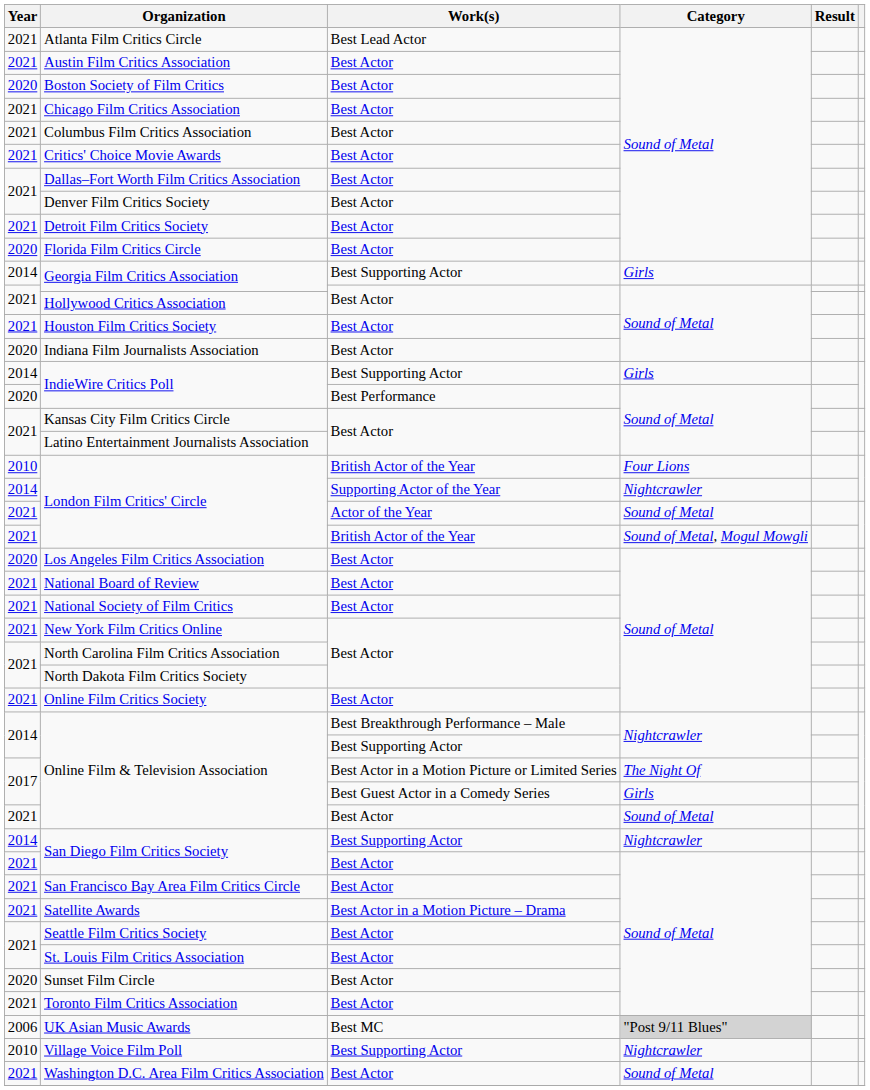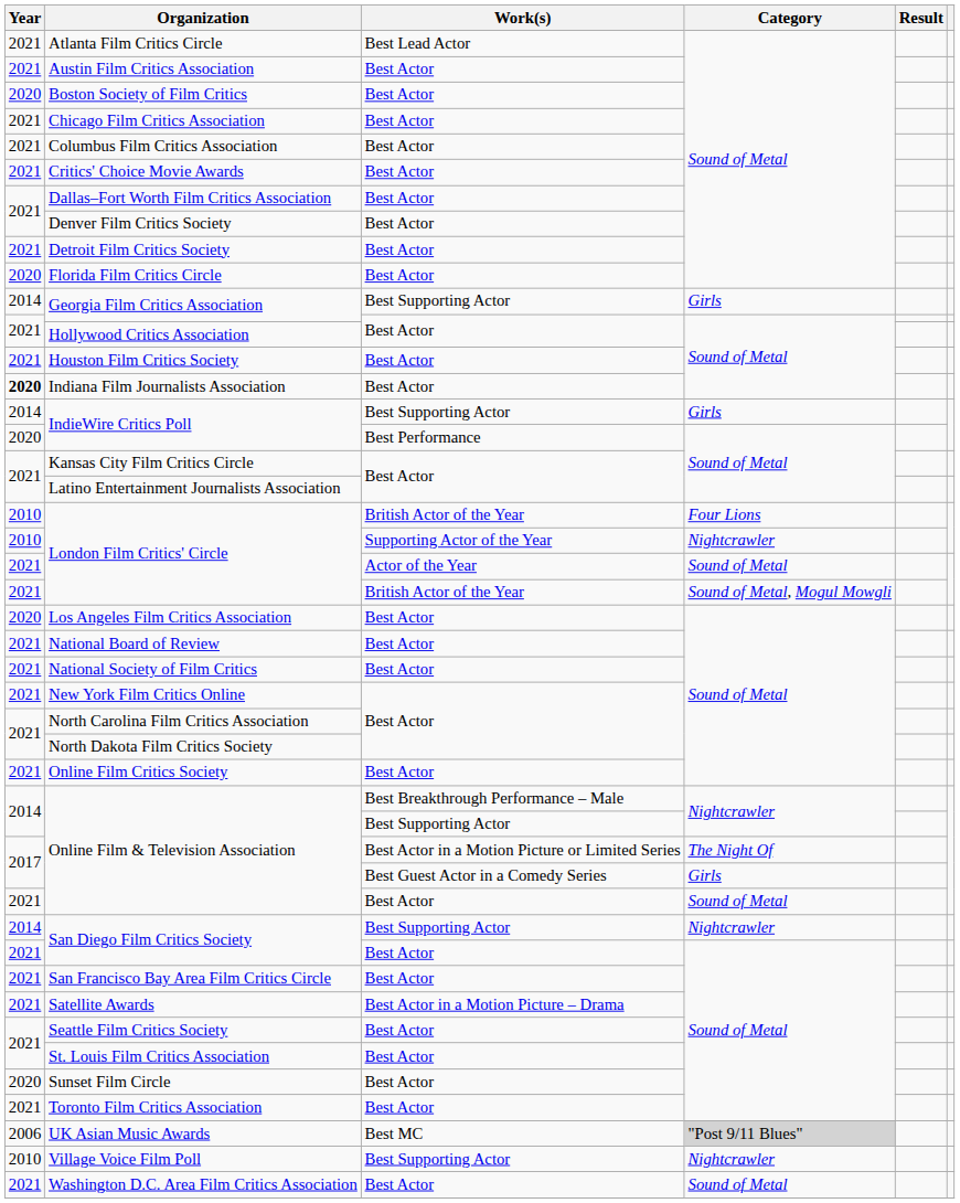Indiana Film Journalists Association | Year: normal -> bold
London Film Critics' Circle / Supporting Actor of the Year | Year: 2014 -> 2010
